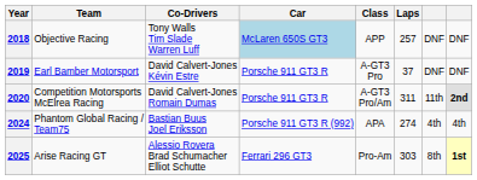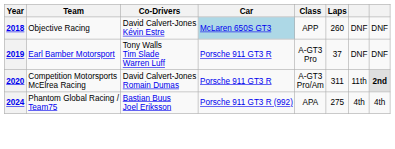2018 | Co-Drivers: Tony Walls Tim Slade Warren Luff -> David Calvert-Jones Kévin Estre
2018 | Laps: 257 -> 260
2019 | Co-Drivers: David Calvert-Jones Kévin Estre -> Tony Walls Tim Slade Warren Luff
2024 | Laps: 274 -> 275
- row: 2025 | Arise Racing GT | Alessio Rovera Brad Schumacher Elliot Schutte | Ferrari 296 GT3 | Pro-Am | 303 | 8th | 1st
